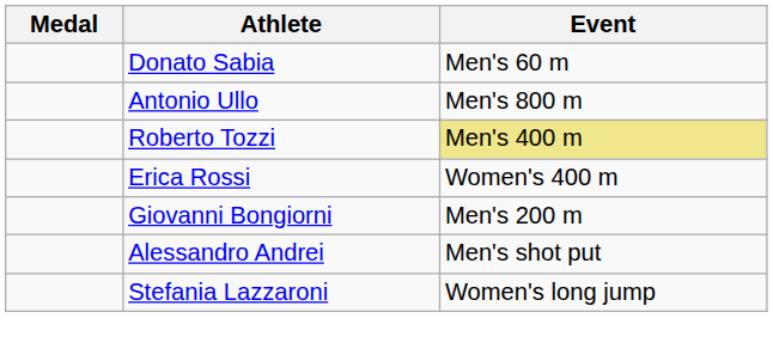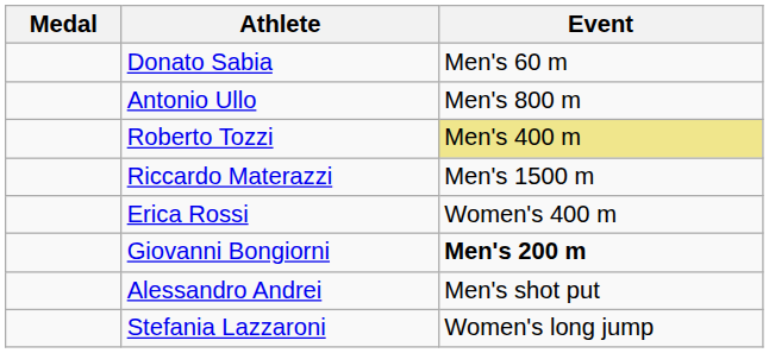+ row: Riccardo Materazzi | Men's 1500 m
Giovanni Bongiorni | Event: normal -> bold
